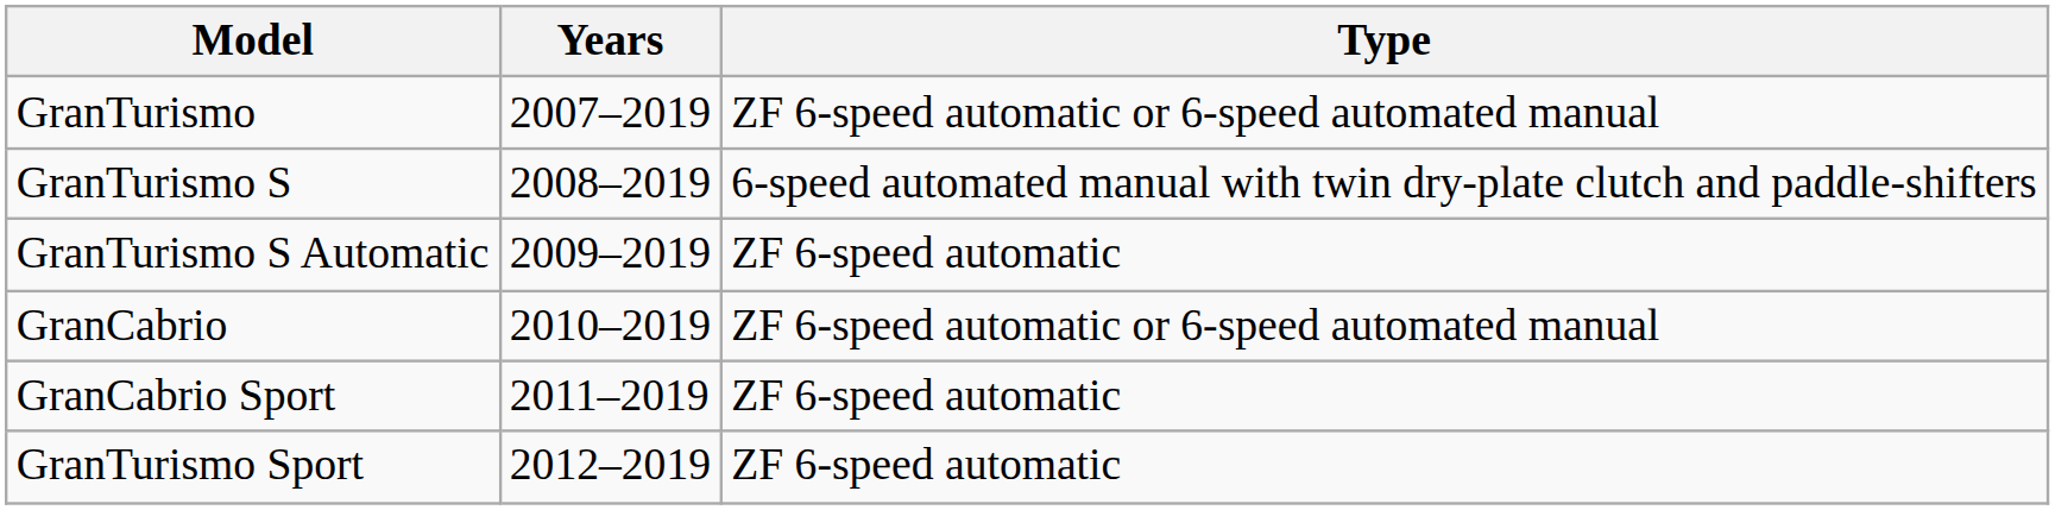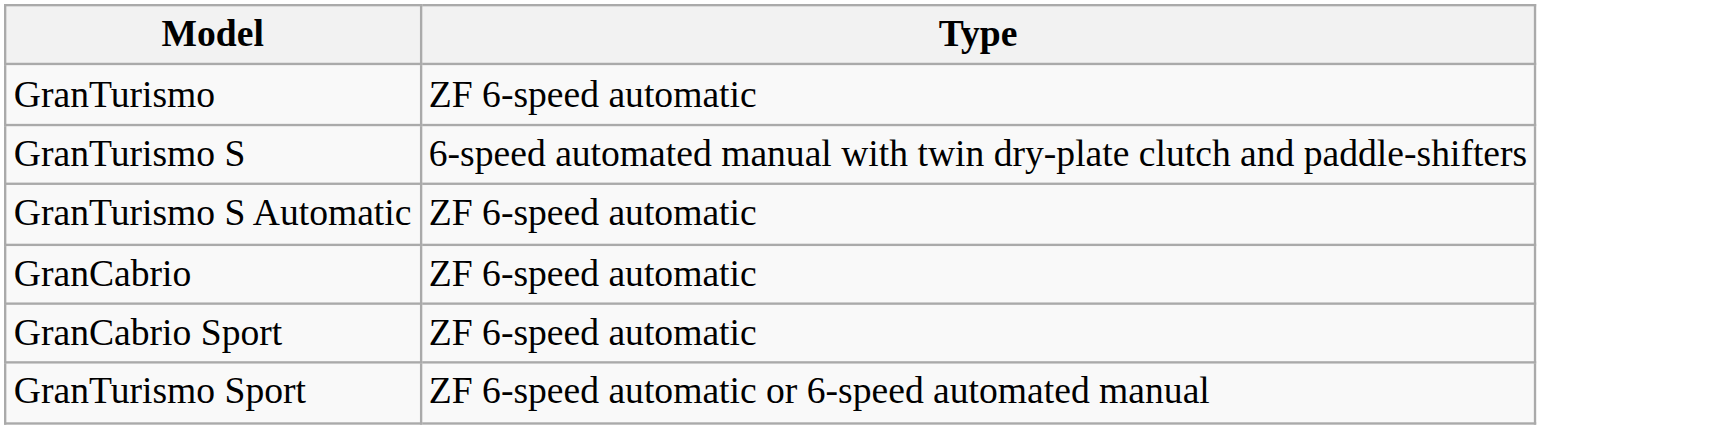- column: Years | 2007–2019 | 2008–2019 | 2009–2019 | 2010–2019 | 2011–2019 | 2012–2019
GranTurismo | Type: ZF 6-speed automatic or 6-speed automated manual -> ZF 6-speed automatic
GranCabrio | Type: ZF 6-speed automatic or 6-speed automated manual -> ZF 6-speed automatic
GranTurismo Sport | Type: ZF 6-speed automatic -> ZF 6-speed automatic or 6-speed automated manual
